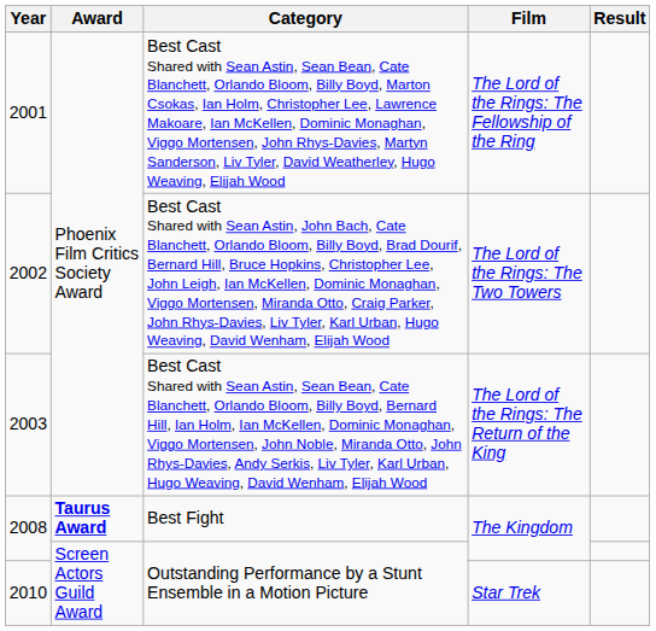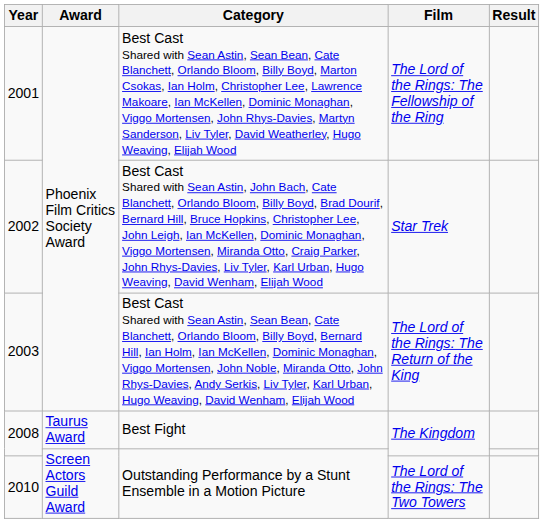2002 | Film: The Lord of the Rings: The Two Towers -> Star Trek
2008 / Best Fight | Award: bold -> normal
2010 | Film: Star Trek -> The Lord of the Rings: The Two Towers
